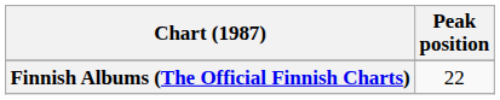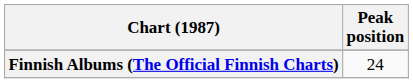Finnish Albums (The Official Finnish Charts) | Peak position: 22 -> 24
